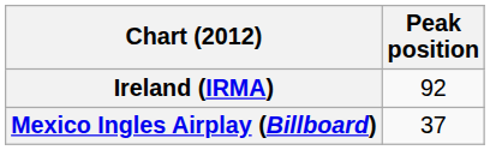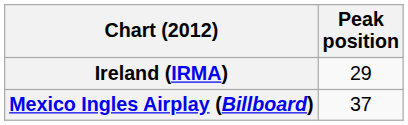Ireland (IRMA) | Peak position: 92 -> 29
